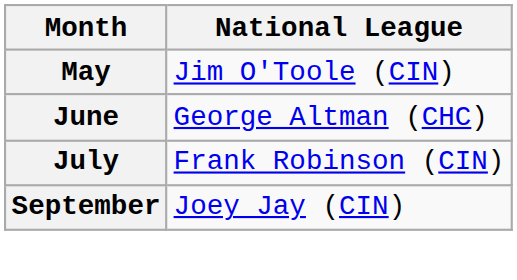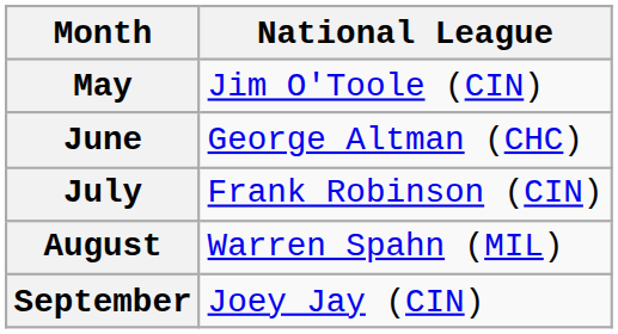+ row: August | Warren Spahn (MIL)
